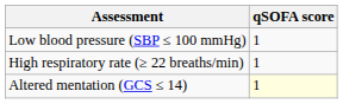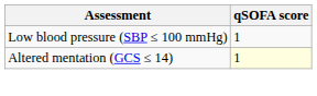- row: High respiratory rate (≥ 22 breaths/min) | 1
